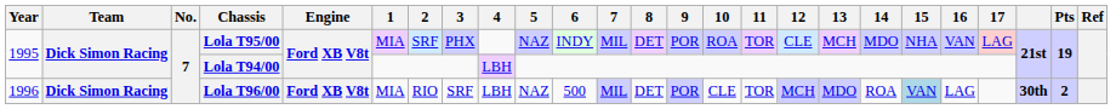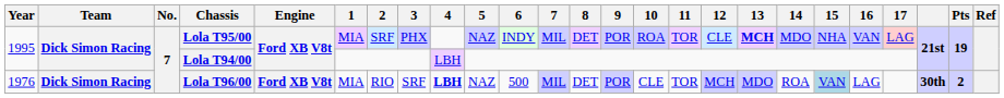Lola T95/00 | 13: normal -> bold
Lola T96/00 | Year: 1996 -> 1976
Lola T96/00 | 4: normal -> bold
